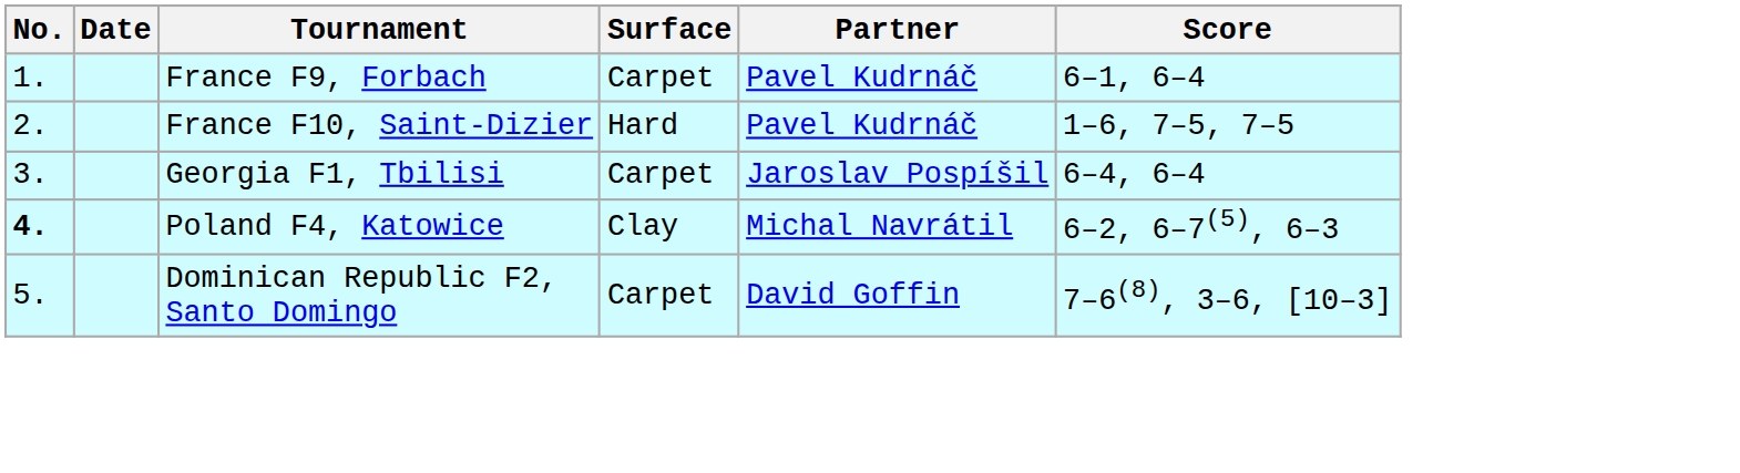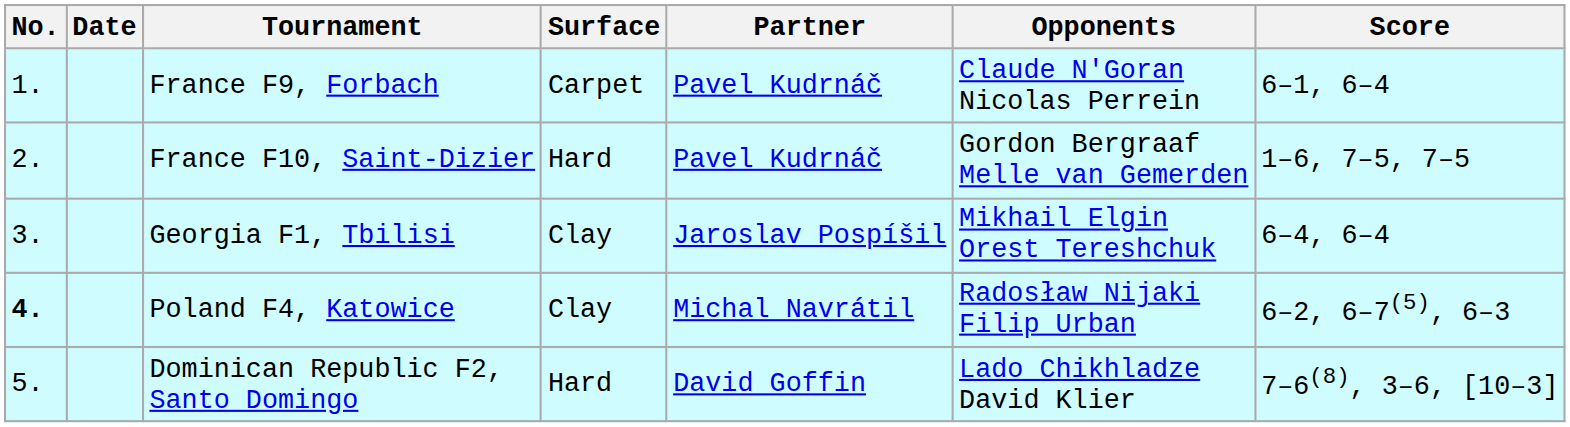+ column: Opponents | Claude N'Goran Nicolas Perrein | Gordon Bergraaf Melle van Gemerden | Mikhail Elgin Orest Tereshchuk | Radosław Nijaki Filip Urban | Lado Chikhladze David Klier
Georgia F1, Tbilisi | Surface: Carpet -> Clay
Dominican Republic F2, Santo Domingo | Surface: Carpet -> Hard
